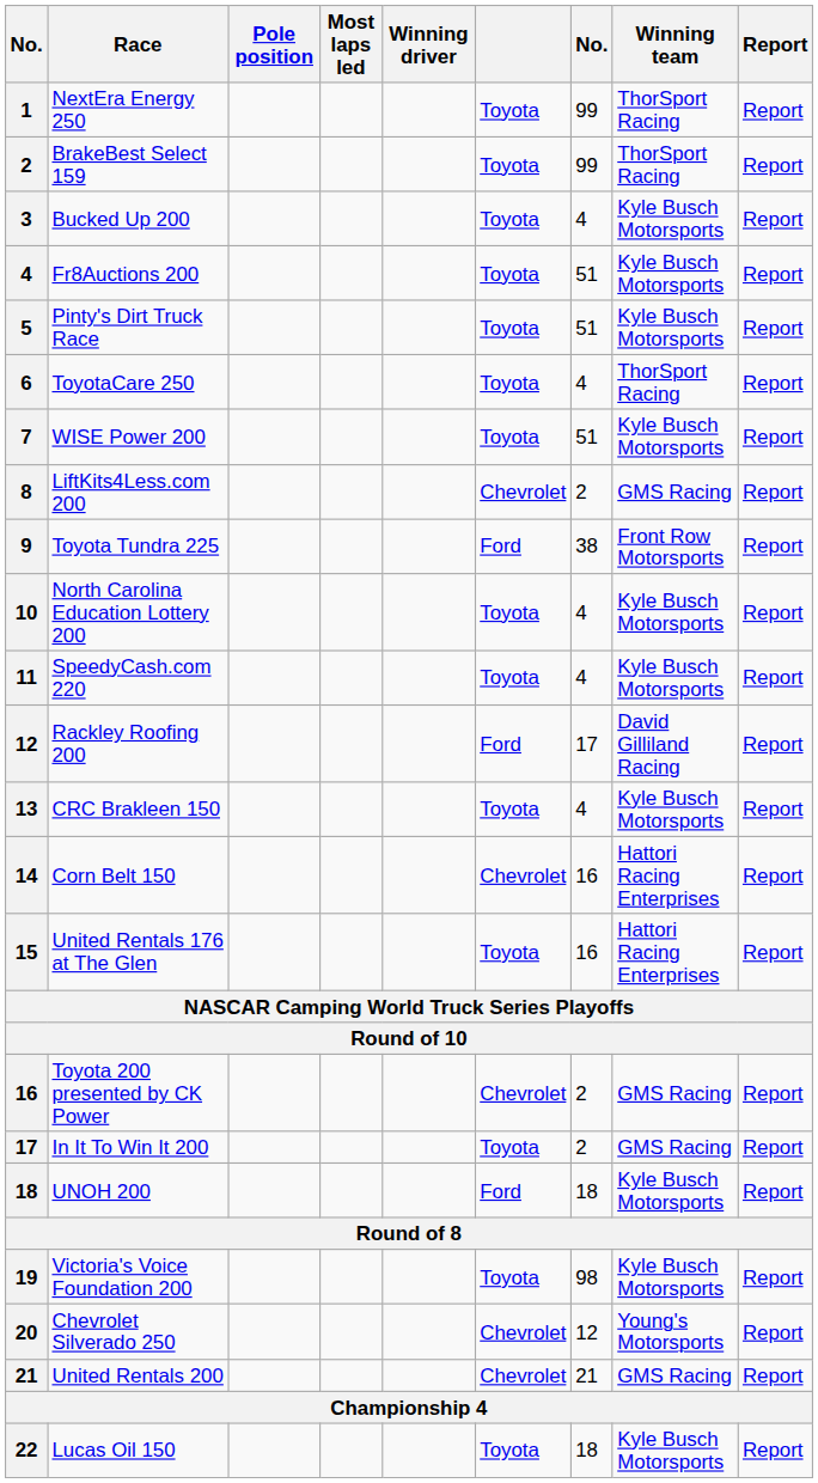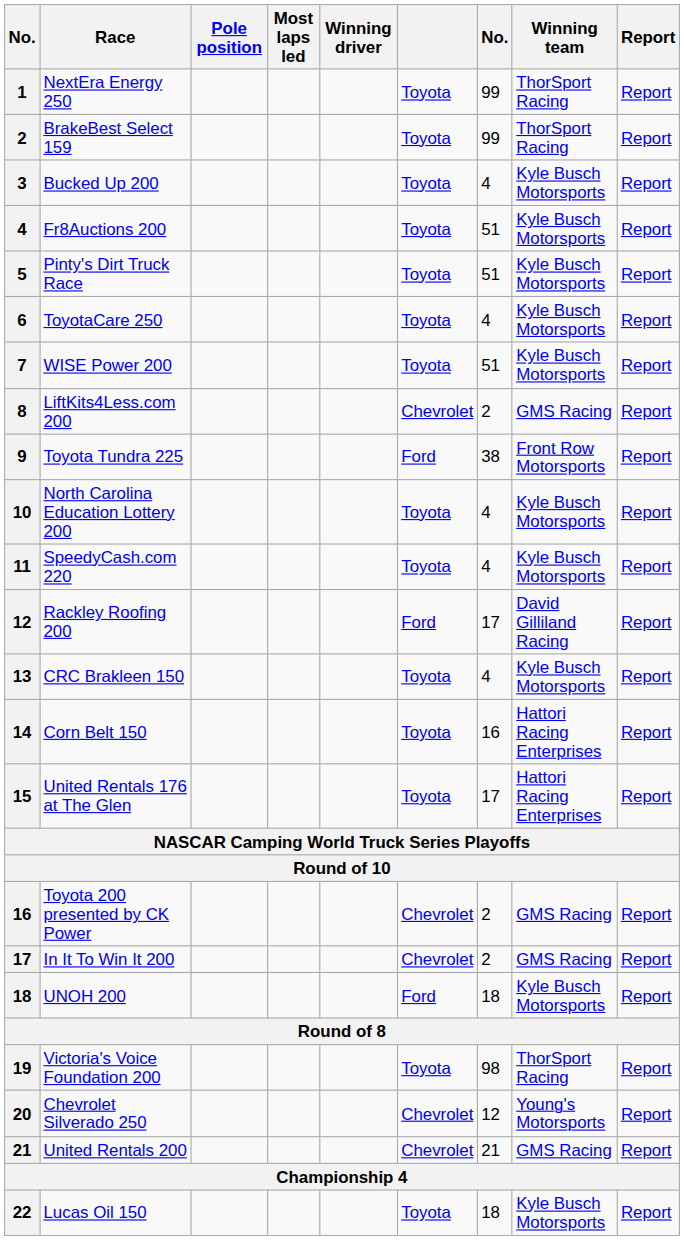ToyotaCare 250 | Winning team: ThorSport Racing -> Kyle Busch Motorsports
Corn Belt 150 | column 6: Chevrolet -> Toyota
United Rentals 176 at The Glen | column 7: 16 -> 17
In It To Win It 200 | column 6: Toyota -> Chevrolet
Victoria's Voice Foundation 200 | Winning team: Kyle Busch Motorsports -> ThorSport Racing
